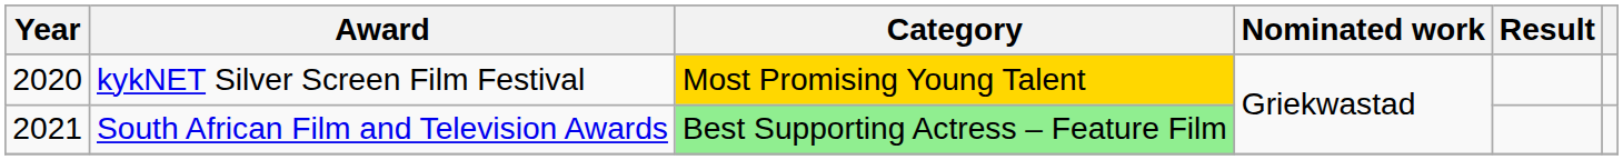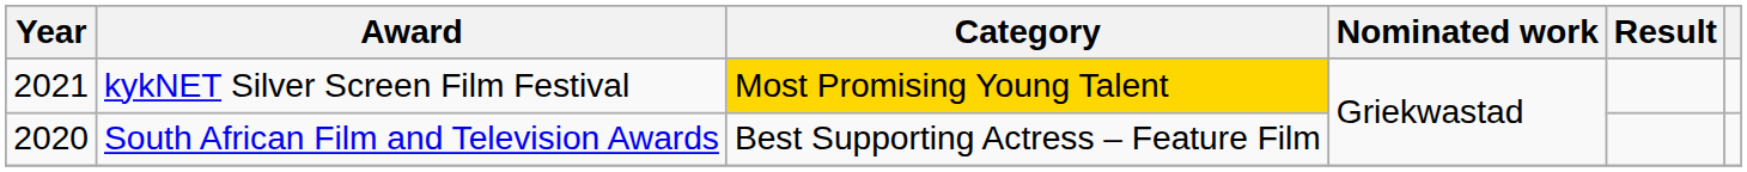kykNET Silver Screen Film Festival | Year: 2020 -> 2021
South African Film and Television Awards | Year: 2021 -> 2020
South African Film and Television Awards | Category: lightgreen background -> no background
